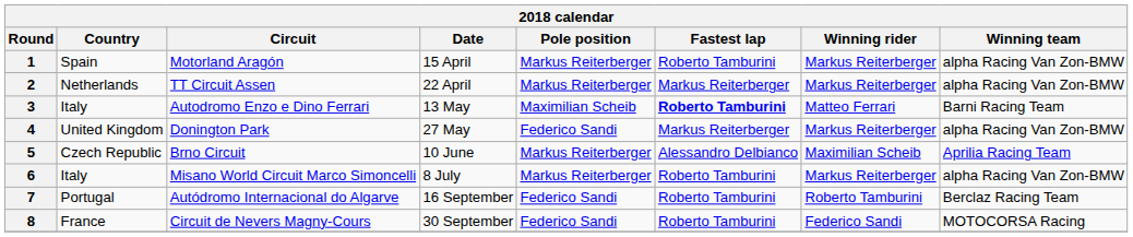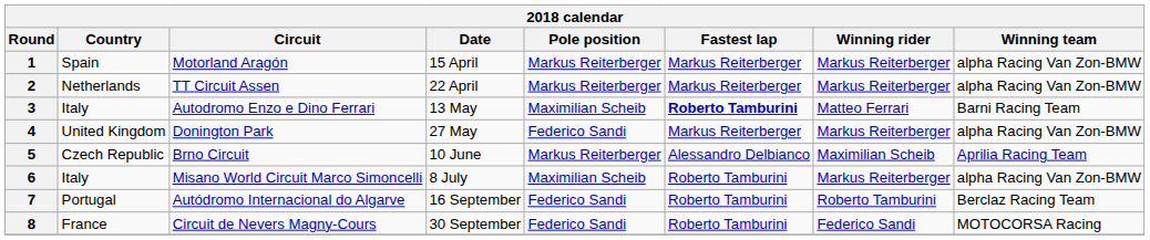1 | Fastest lap: Roberto Tamburini -> Markus Reiterberger
6 | Pole position: Markus Reiterberger -> Maximilian Scheib
